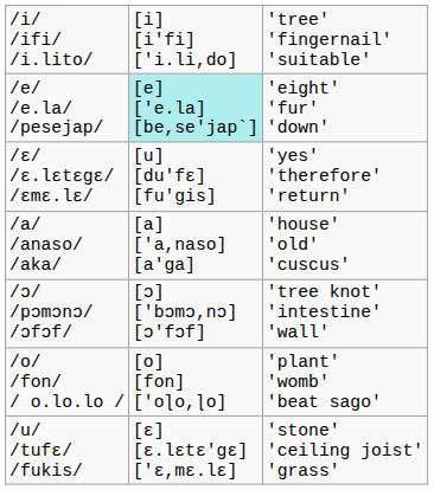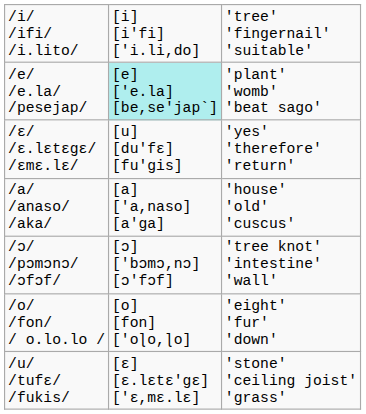/e/ /e.la/ /pesejap/ | column 3: 'eight' 'fur' 'down' -> 'plant' 'womb' 'beat sago'
/o/ /fon/ / o.lo.lo / | column 3: 'plant' 'womb' 'beat sago' -> 'eight' 'fur' 'down'
